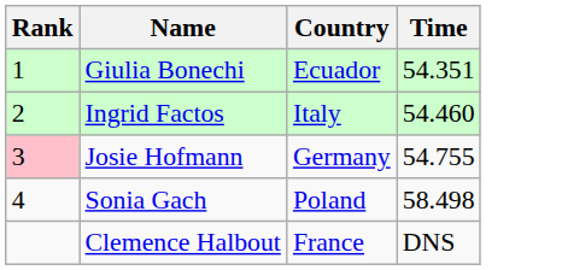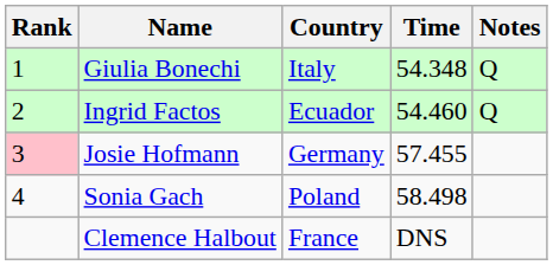+ column: Notes | Q | Q
Giulia Bonechi | Country: Ecuador -> Italy
Giulia Bonechi | Time: 54.351 -> 54.348
Ingrid Factos | Country: Italy -> Ecuador
Josie Hofmann | Time: 54.755 -> 57.455
